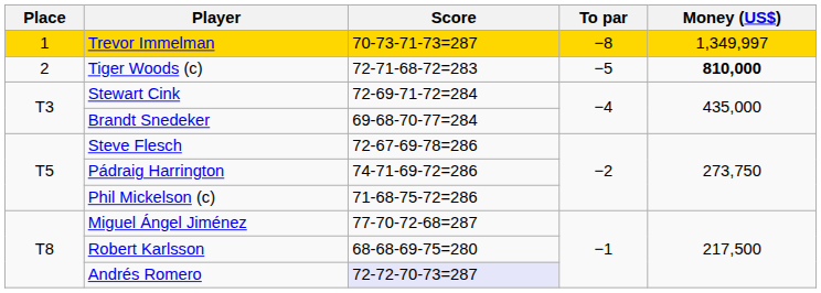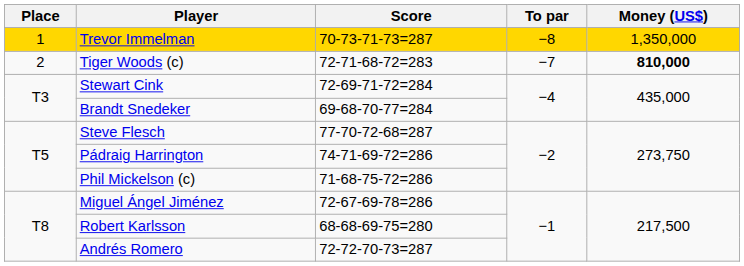Trevor Immelman | Money (US$): 1,349,997 -> 1,350,000
Tiger Woods (c) | To par: −5 -> −7
Steve Flesch | Score: 72-67-69-78=286 -> 77-70-72-68=287
Miguel Ángel Jiménez | Score: 77-70-72-68=287 -> 72-67-69-78=286
Andrés Romero | Score: lavender background -> no background
